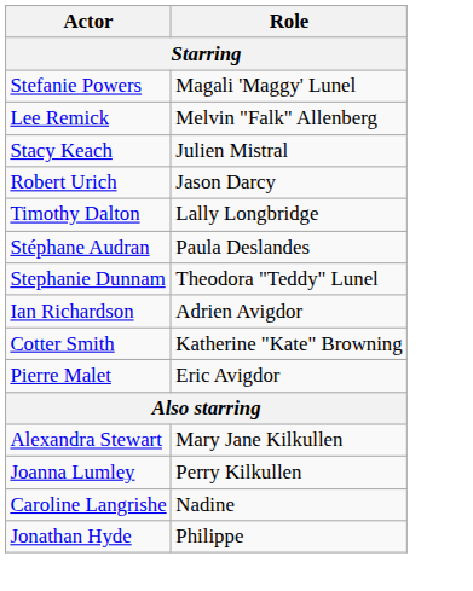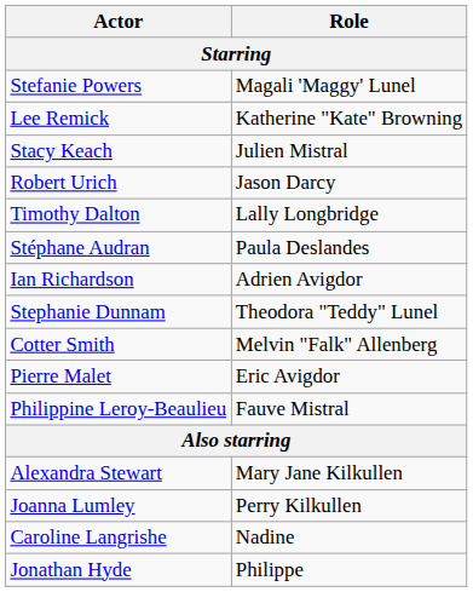Lee Remick | Role: Melvin "Falk" Allenberg -> Katherine "Kate" Browning
rows swapped: Ian Richardson <-> Stephanie Dunnam
Cotter Smith | Role: Katherine "Kate" Browning -> Melvin "Falk" Allenberg
+ row: Philippine Leroy-Beaulieu | Fauve Mistral
